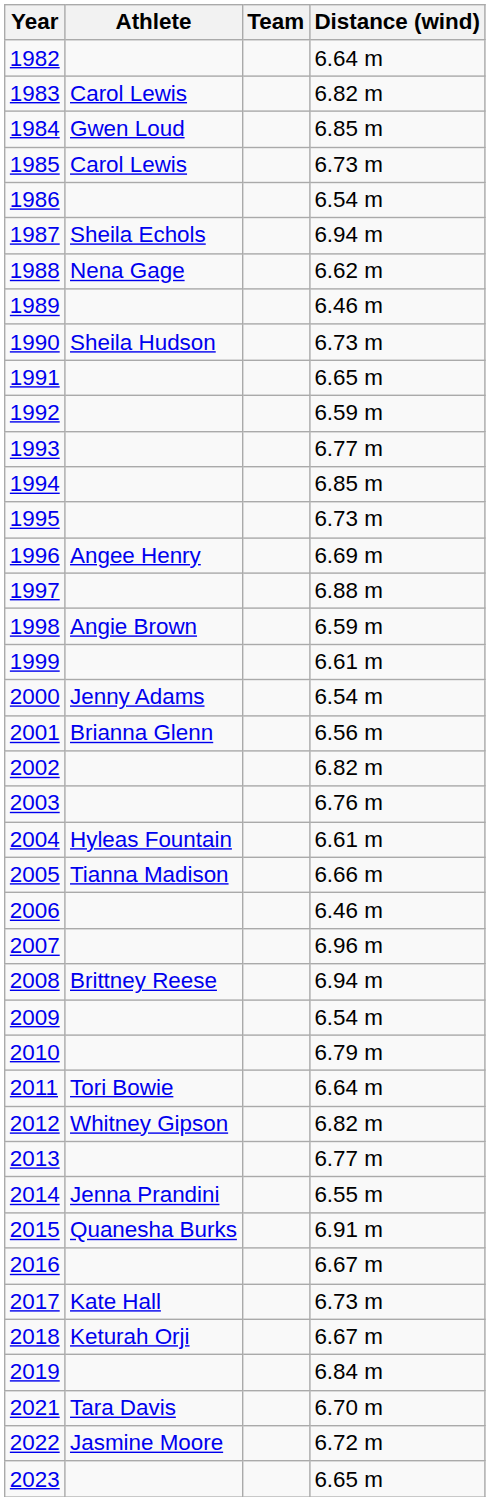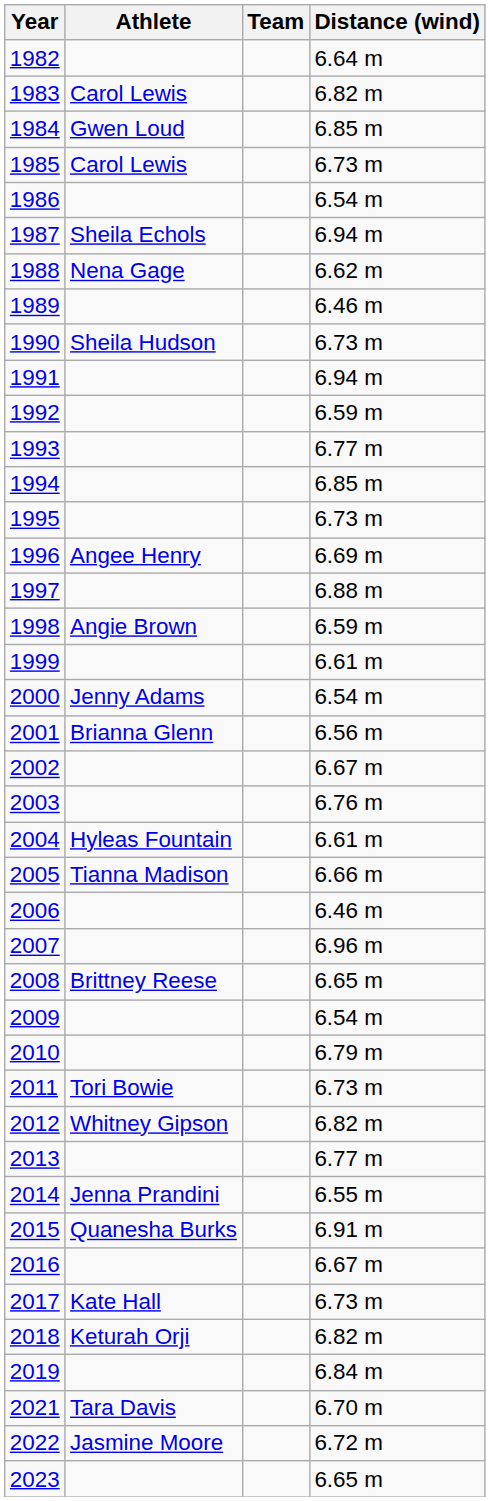1991 | Distance (wind): 6.65 m -> 6.94 m
2002 | Distance (wind): 6.82 m -> 6.67 m
2008 | Distance (wind): 6.94 m -> 6.65 m
2011 | Distance (wind): 6.64 m -> 6.73 m
2018 | Distance (wind): 6.67 m -> 6.82 m
